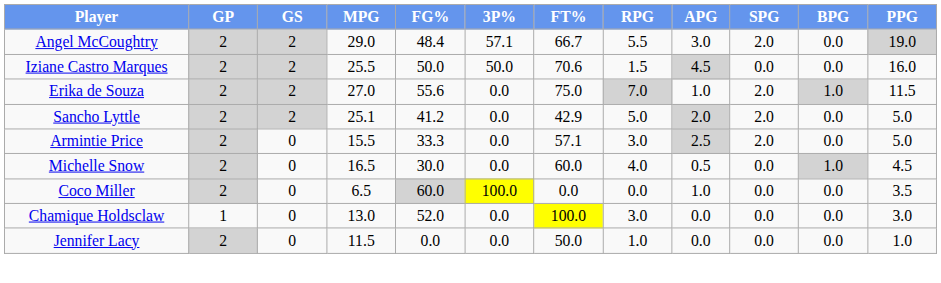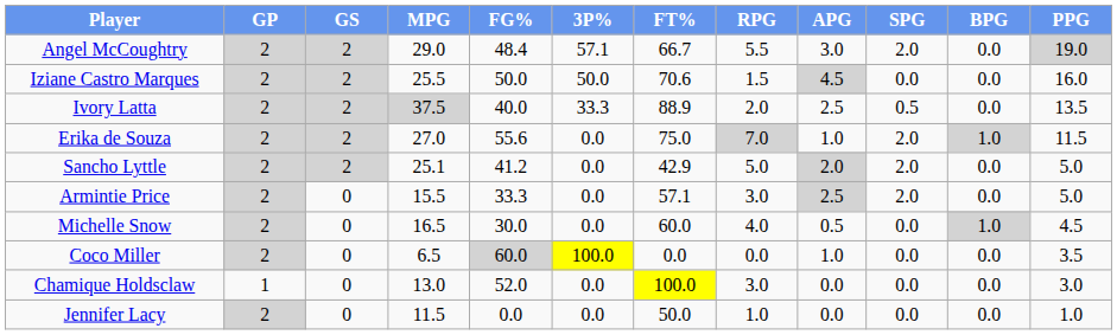+ row: Ivory Latta | 2 | 2 | 37.5 | 40.0 | 33.3 | 88.9 | 2.0 | 2.5 | 0.5 | 0.0 | 13.5
